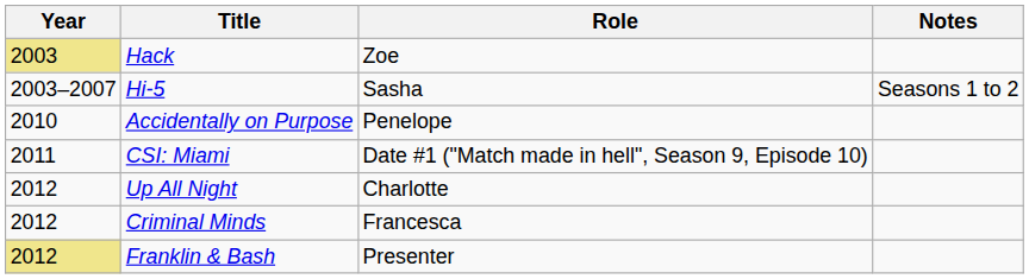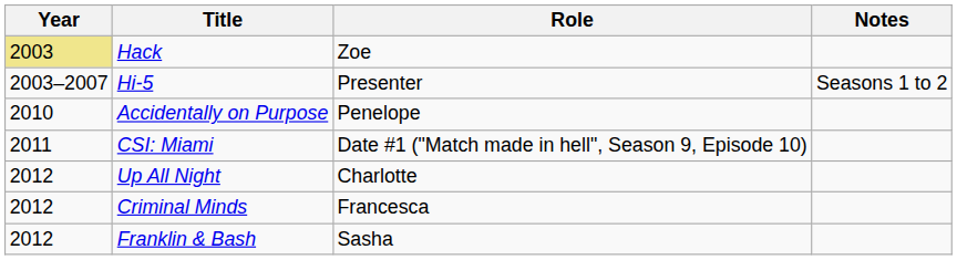Hi-5 | Role: Sasha -> Presenter
Franklin & Bash | Year: khaki background -> no background
Franklin & Bash | Role: Presenter -> Sasha
